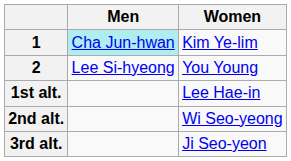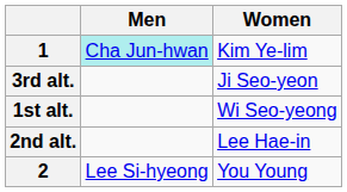rows swapped: 2 <-> 3rd alt.
1st alt. | Women: Lee Hae-in -> Wi Seo-yeong
2nd alt. | Women: Wi Seo-yeong -> Lee Hae-in
